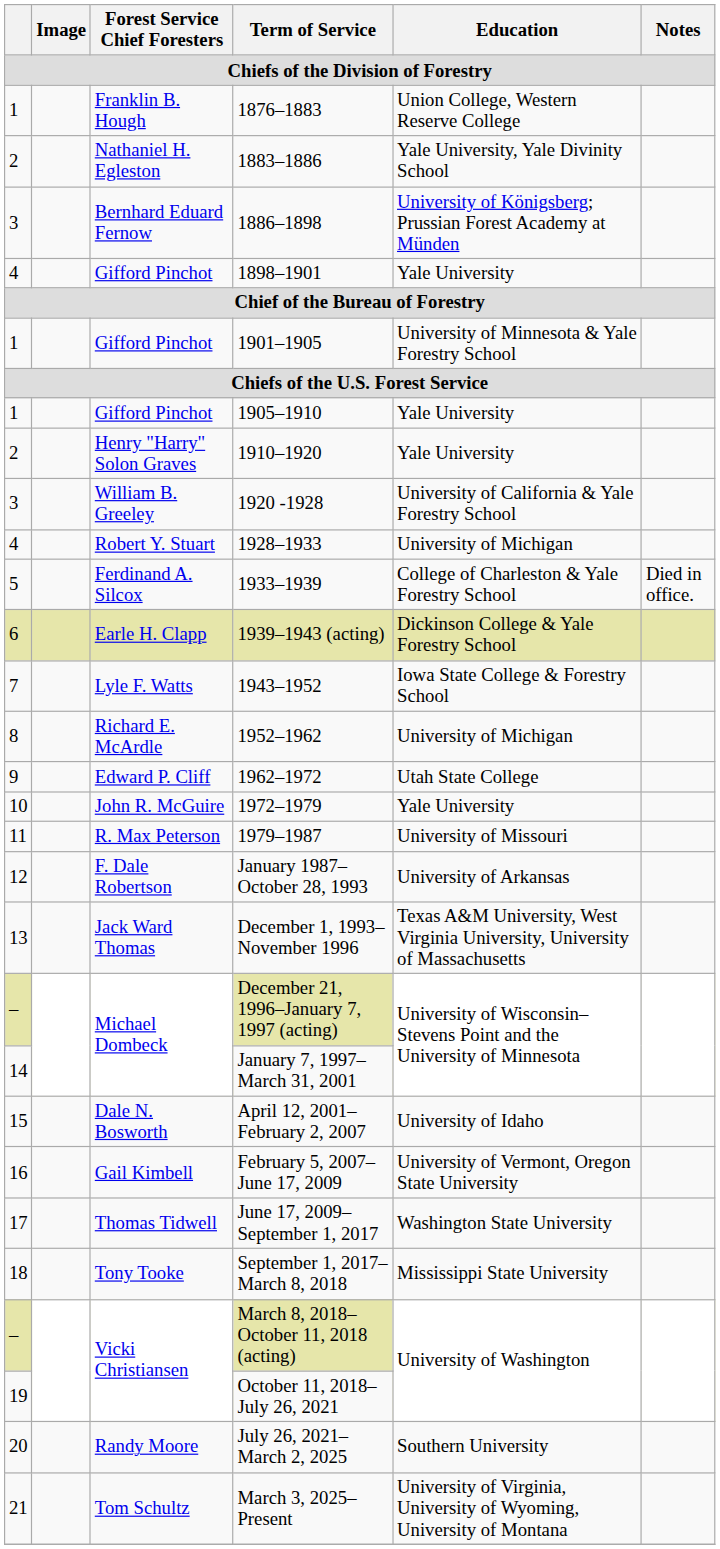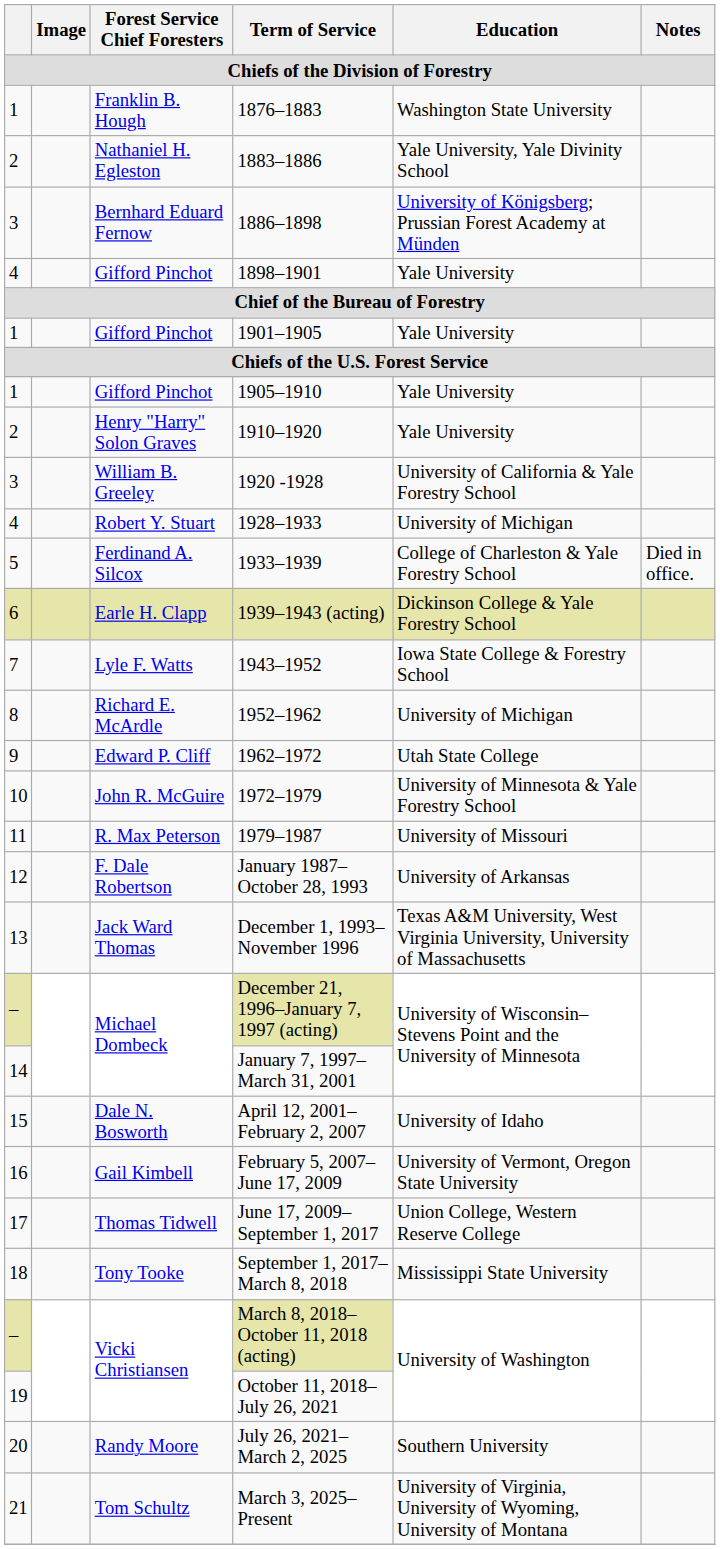1876–1883 | Education: Union College, Western Reserve College -> Washington State University
1901–1905 | Education: University of Minnesota & Yale Forestry School -> Yale University
1972–1979 | Education: Yale University -> University of Minnesota & Yale Forestry School
June 17, 2009–September 1, 2017 | Education: Washington State University -> Union College, Western Reserve College
